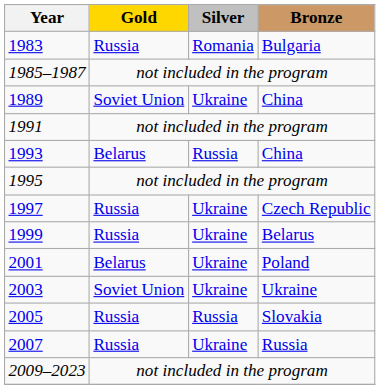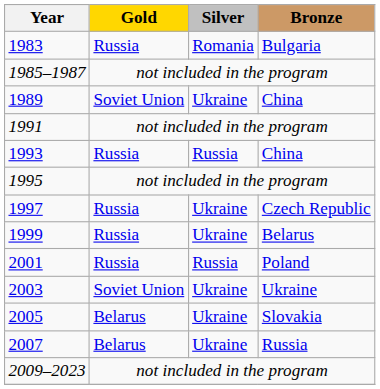1993 | Gold: Belarus -> Russia
2001 | Gold: Belarus -> Russia
2001 | Silver: Ukraine -> Russia
2005 | Gold: Russia -> Belarus
2005 | Silver: Russia -> Ukraine
2007 | Gold: Russia -> Belarus
